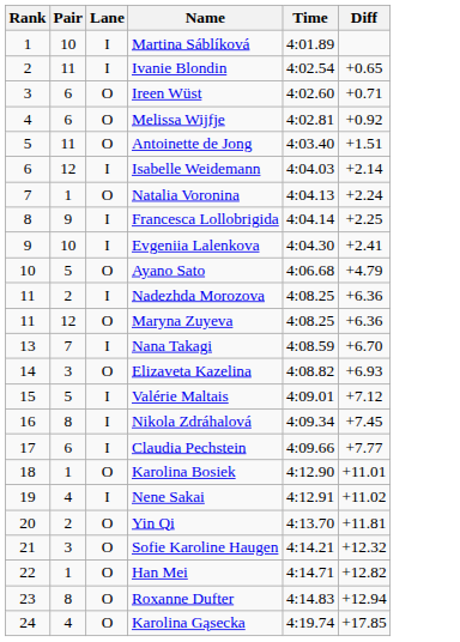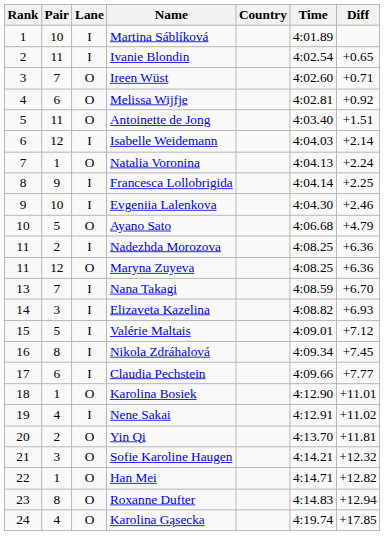+ column: Country
Ireen Wüst | Pair: 6 -> 7
Evgeniia Lalenkova | Diff: +2.41 -> +2.46
Elizaveta Kazelina | Lane: O -> I
